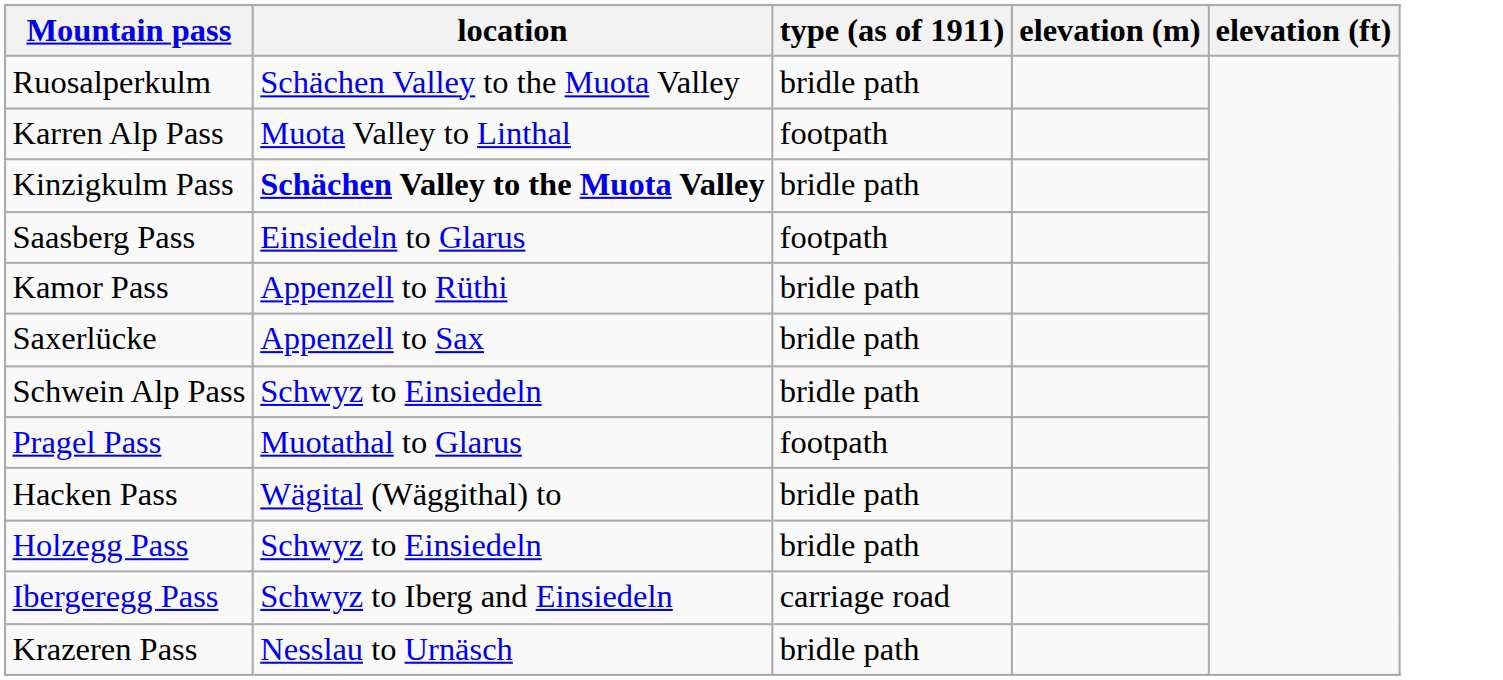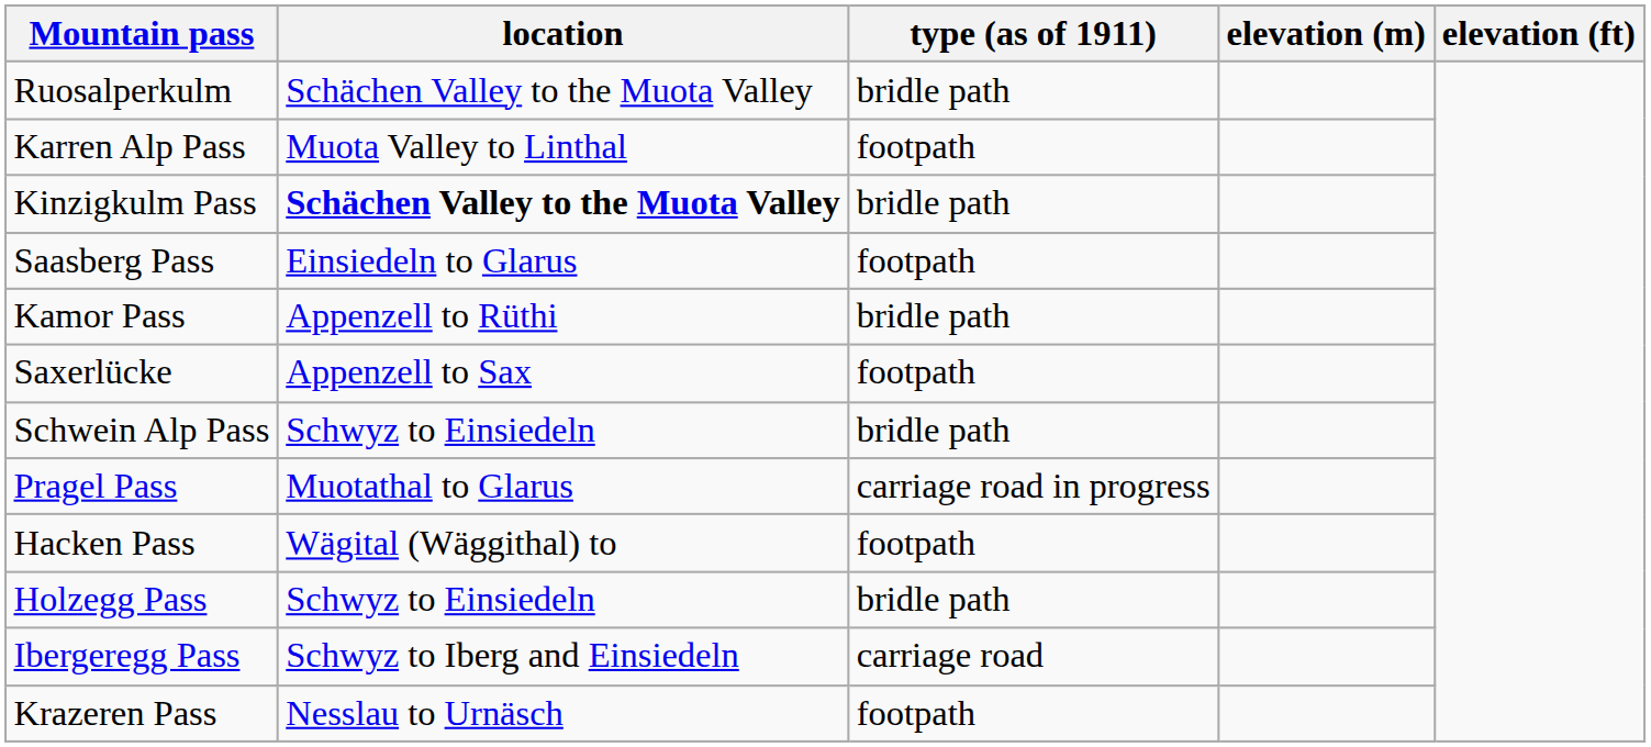Saxerlücke | type (as of 1911): bridle path -> footpath
Pragel Pass | type (as of 1911): footpath -> carriage road in progress
Hacken Pass | type (as of 1911): bridle path -> footpath
Krazeren Pass | type (as of 1911): bridle path -> footpath
